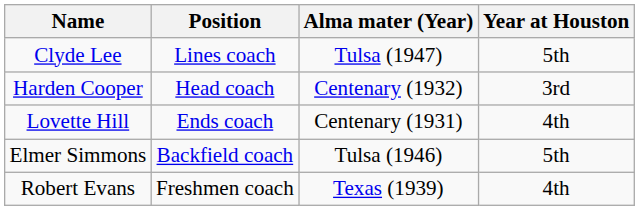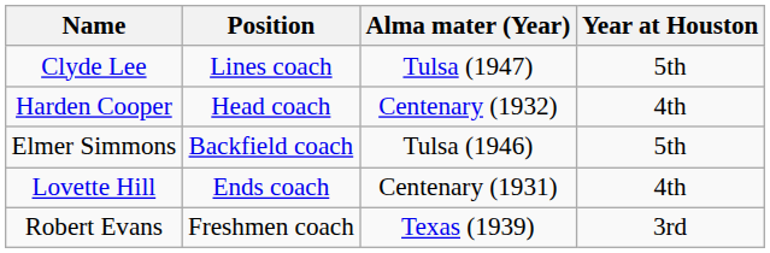Harden Cooper | Year at Houston: 3rd -> 4th
rows swapped: Lovette Hill <-> Elmer Simmons
Robert Evans | Year at Houston: 4th -> 3rd
